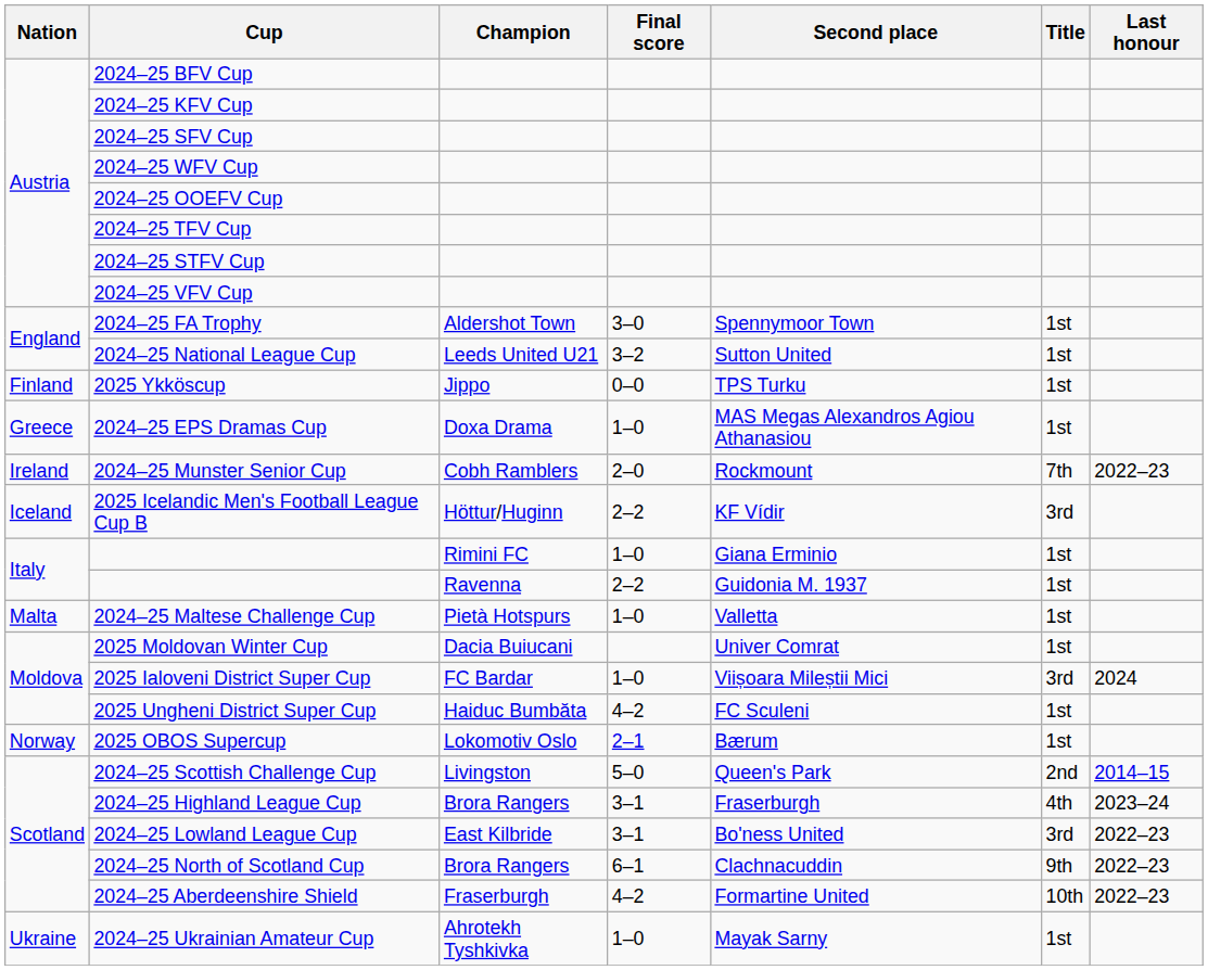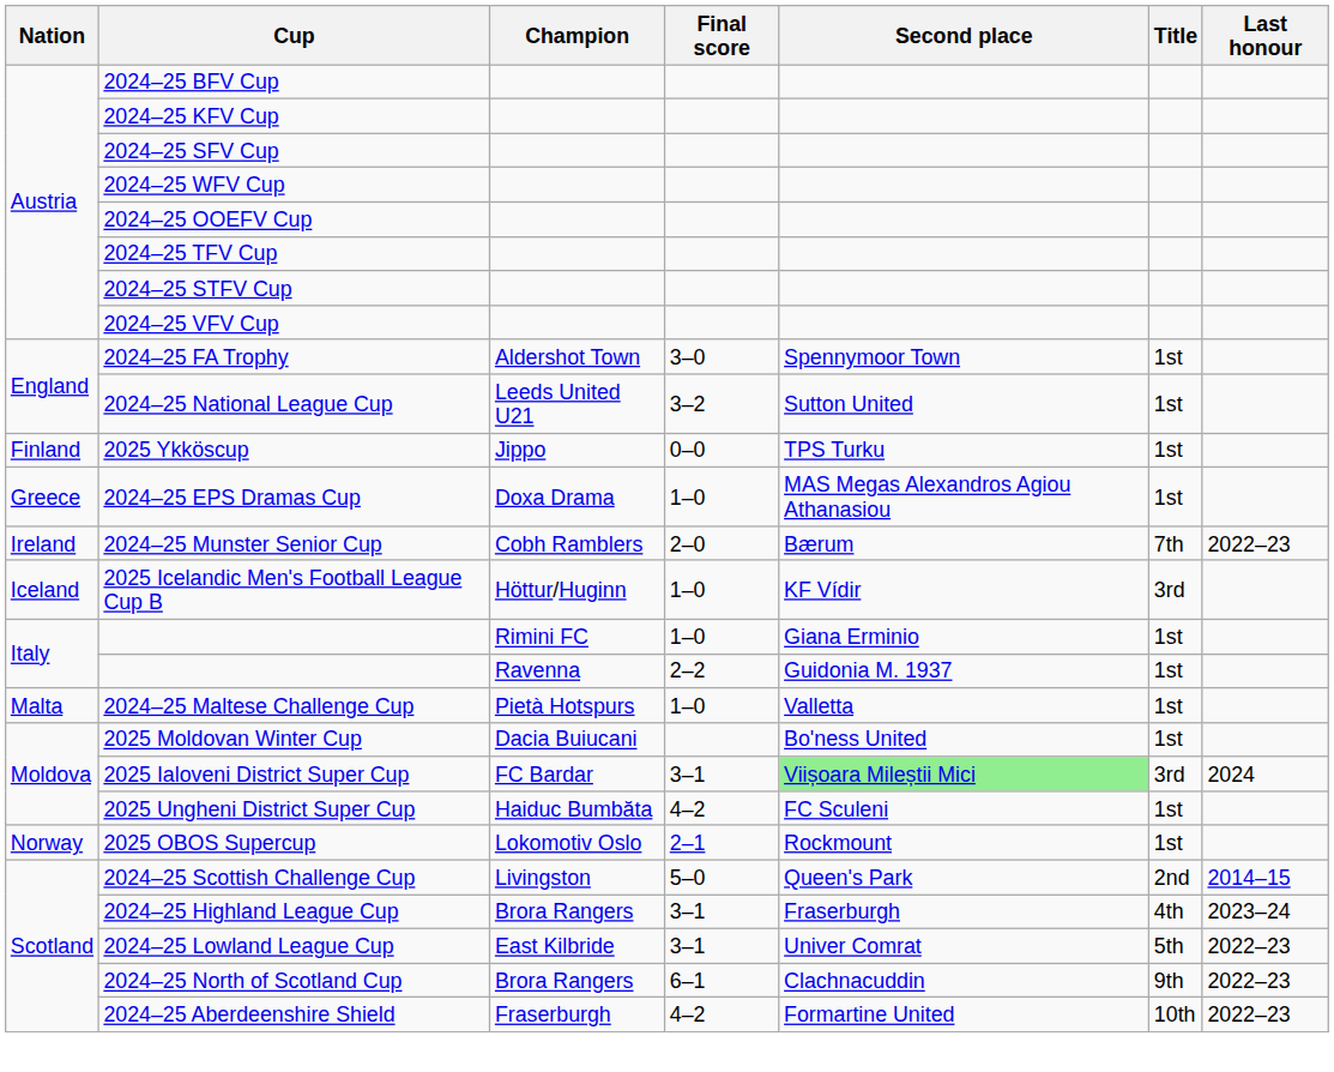2024–25 Munster Senior Cup | Second place: Rockmount -> Bærum
2025 Icelandic Men's Football League Cup B | Final score: 2–2 -> 1–0
2025 Moldovan Winter Cup | Second place: Univer Comrat -> Bo'ness United
2025 Ialoveni District Super Cup | Final score: 1–0 -> 3–1
2025 Ialoveni District Super Cup | Second place: no background -> lightgreen background
2025 OBOS Supercup | Second place: Bærum -> Rockmount
2024–25 Lowland League Cup | Second place: Bo'ness United -> Univer Comrat
2024–25 Lowland League Cup | Title: 3rd -> 5th
- row: Ukraine | 2024–25 Ukrainian Amateur Cup | Ahrotekh Tyshkivka | 1–0 | Mayak Sarny | 1st
